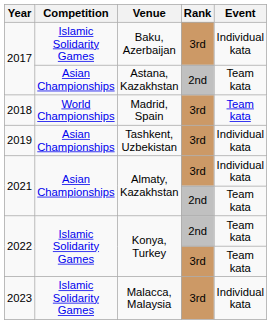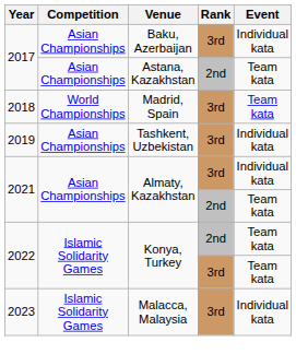Baku, Azerbaijan | Competition: Islamic Solidarity Games -> Asian Championships
